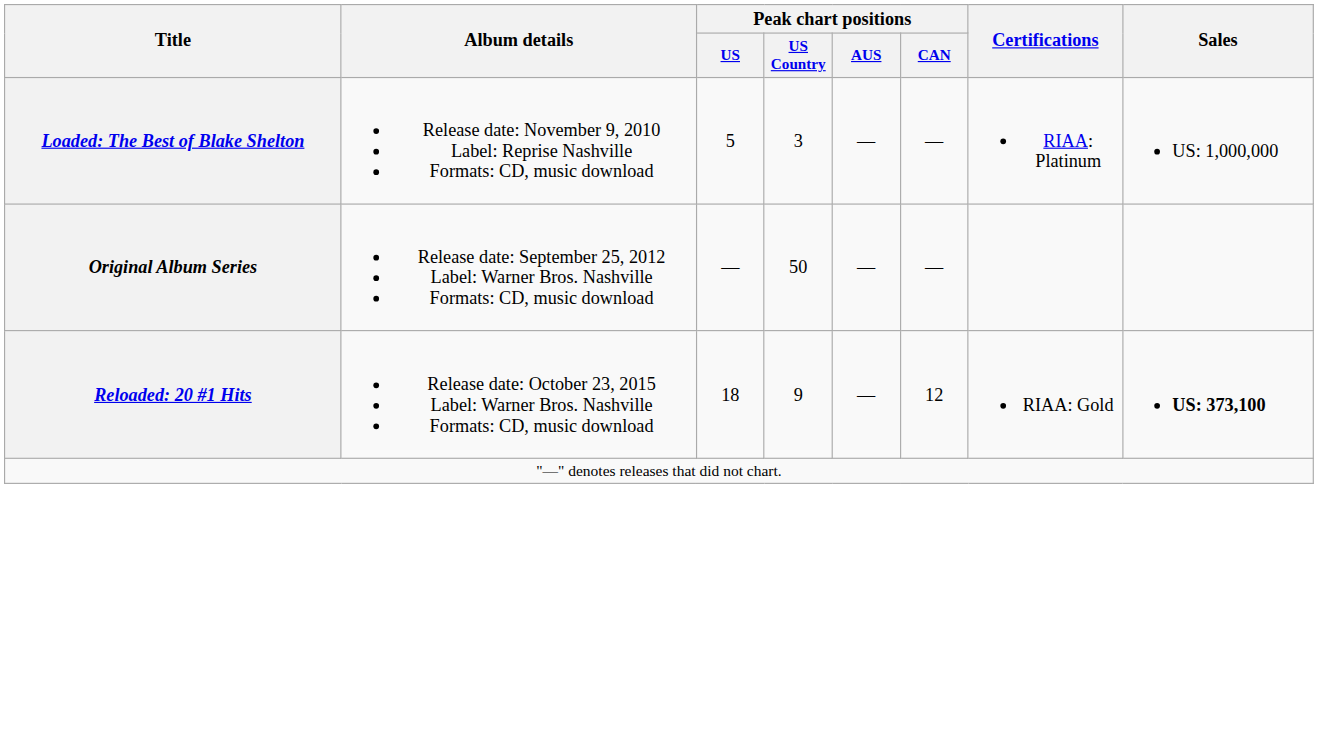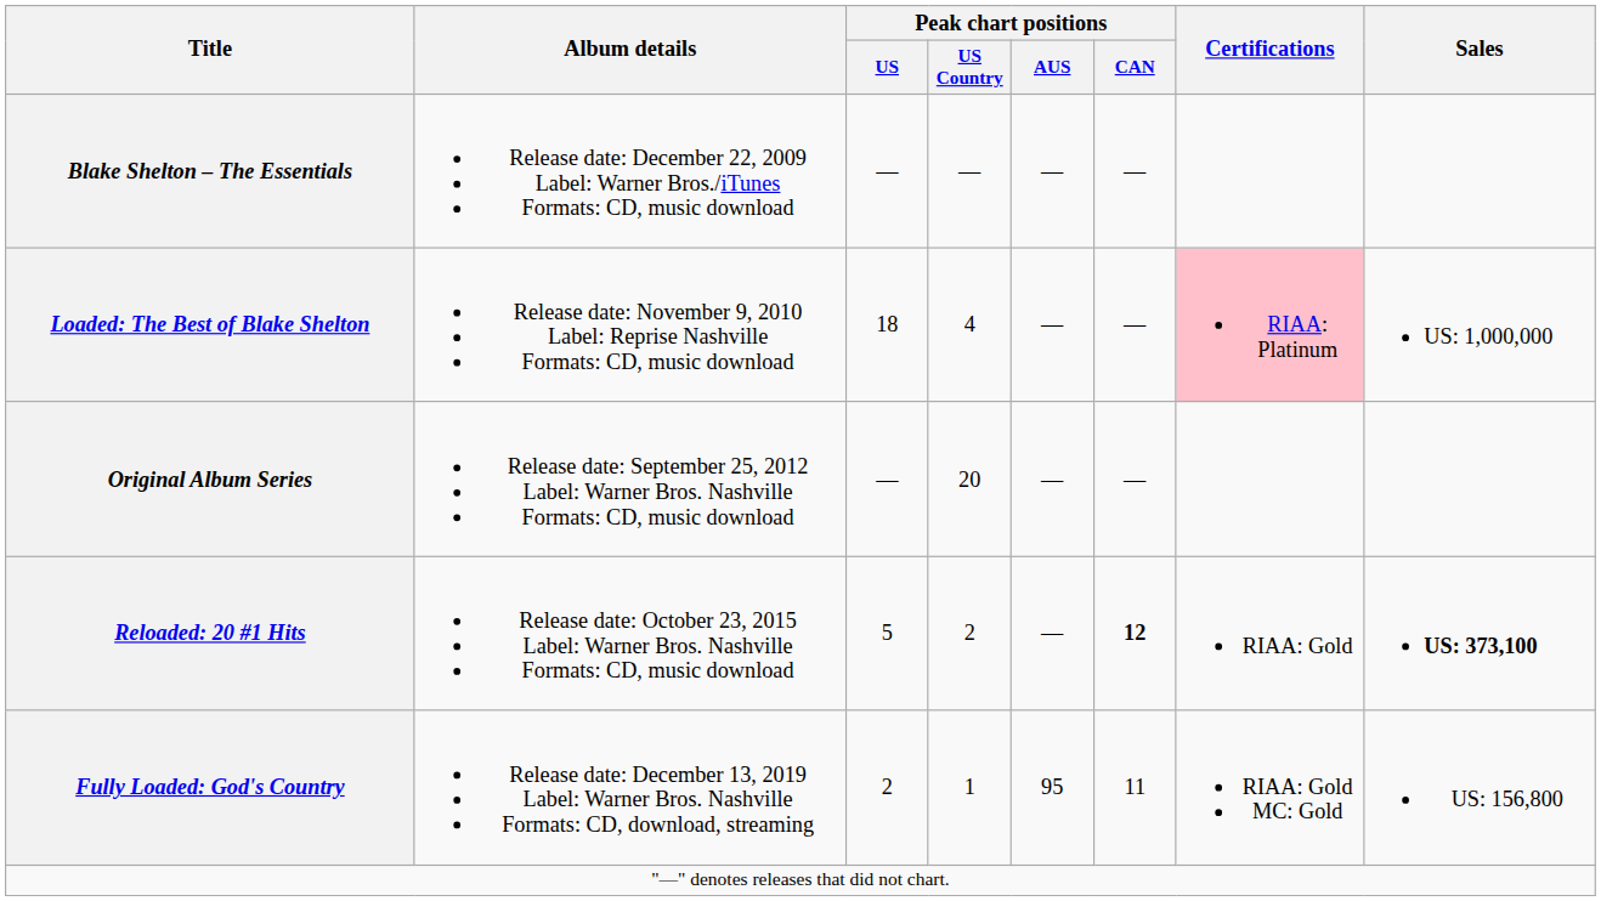+ row: Blake Shelton – The Essentials | Release date: December 22, 2009 Label: Warner Bros./iTunes Formats: CD, music download | — | — | — | —
Loaded: The Best of Blake Shelton | Peak chart positions / US: 5 -> 18
Loaded: The Best of Blake Shelton | Peak chart positions / US Country: 3 -> 4
Loaded: The Best of Blake Shelton | Certifications: no background -> pink background
Original Album Series | Peak chart positions / US Country: 50 -> 20
Reloaded: 20 #1 Hits | Peak chart positions / US: 18 -> 5
Reloaded: 20 #1 Hits | Peak chart positions / US Country: 9 -> 2
Reloaded: 20 #1 Hits | Peak chart positions / CAN: normal -> bold
+ row: Fully Loaded: God's Country | Release date: December 13, 2019 Label: Warner Bros. Nashville Formats: CD, download, streaming | 2 | 1 | 95 | 11 | RIAA: Gold MC: Gold | US: 156,800
